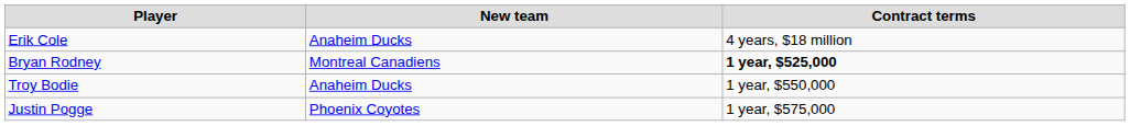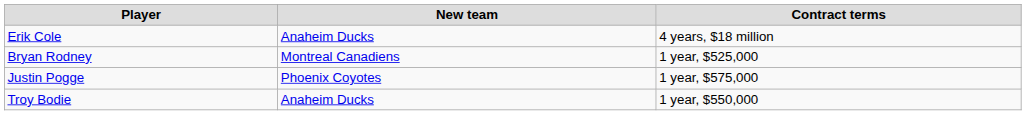Bryan Rodney | Contract terms: bold -> normal
rows swapped: Justin Pogge <-> Troy Bodie
